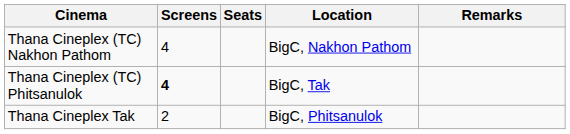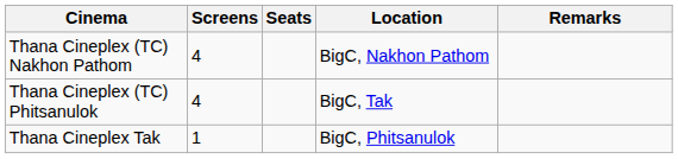Thana Cineplex (TC) Phitsanulok | Screens: bold -> normal
Thana Cineplex Tak | Screens: 2 -> 1
